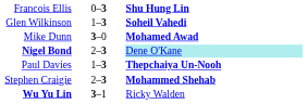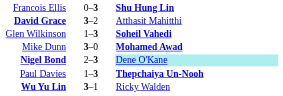+ row: David Grace | 3–2 | Atthasit Mahitthi
- row: Stephen Craigie | 2–3 | Mohammed Shehab
